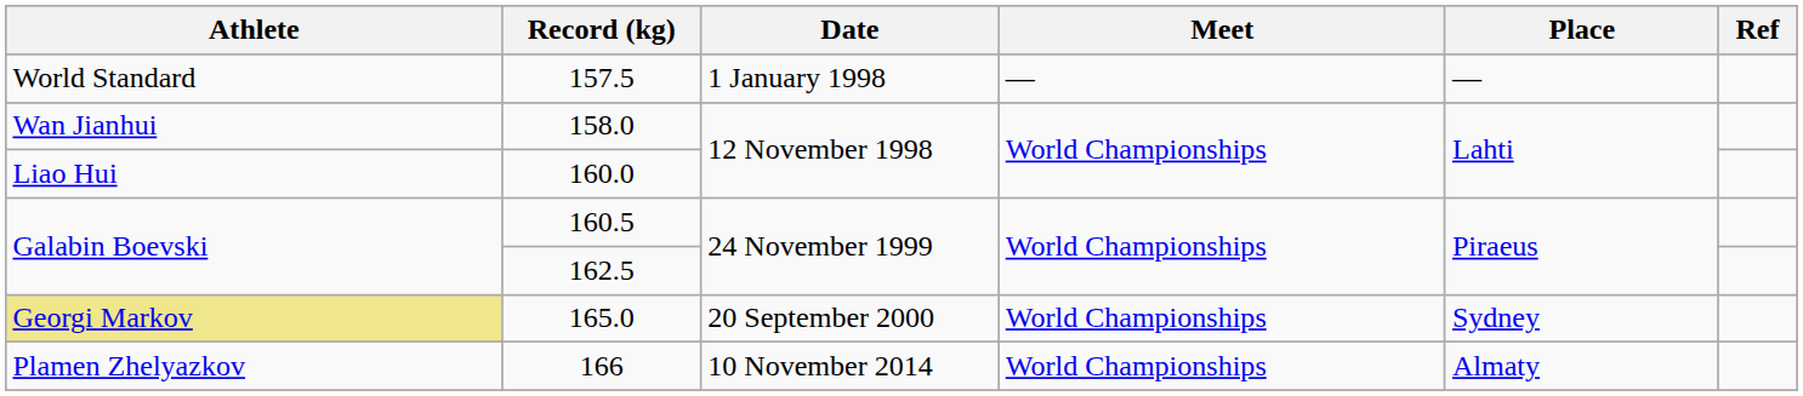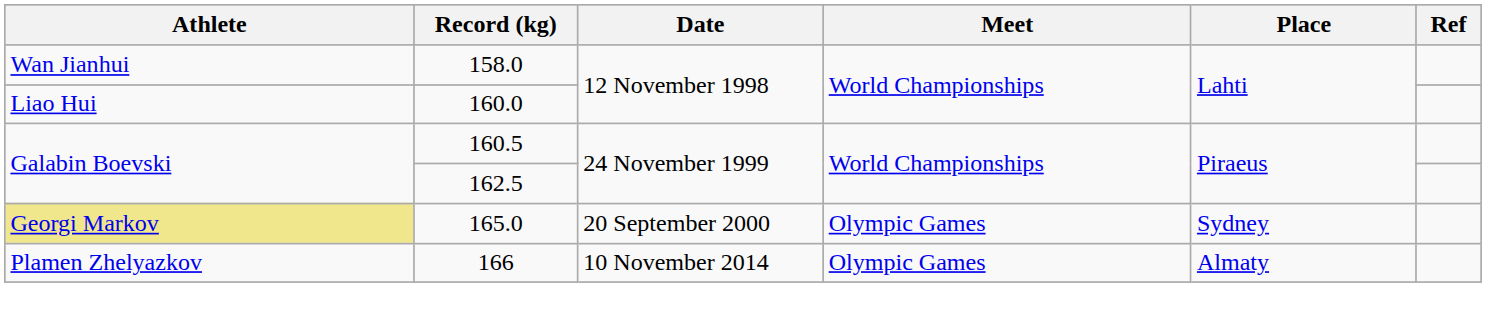- row: World Standard | 157.5 | 1 January 1998 | — | —
165.0 | Meet: World Championships -> Olympic Games
166 | Meet: World Championships -> Olympic Games
